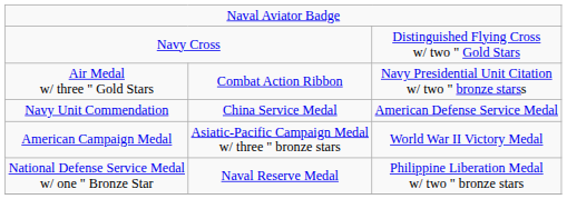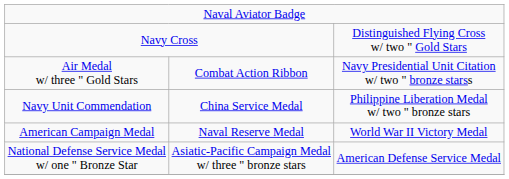Navy Unit Commendation | column 3: American Defense Service Medal -> Philippine Liberation Medal w/ two " bronze stars
American Campaign Medal | column 2: Asiatic-Pacific Campaign Medal w/ three " bronze stars -> Naval Reserve Medal
National Defense Service Medal w/ one " Bronze Star | column 2: Naval Reserve Medal -> Asiatic-Pacific Campaign Medal w/ three " bronze stars
National Defense Service Medal w/ one " Bronze Star | column 3: Philippine Liberation Medal w/ two " bronze stars -> American Defense Service Medal
